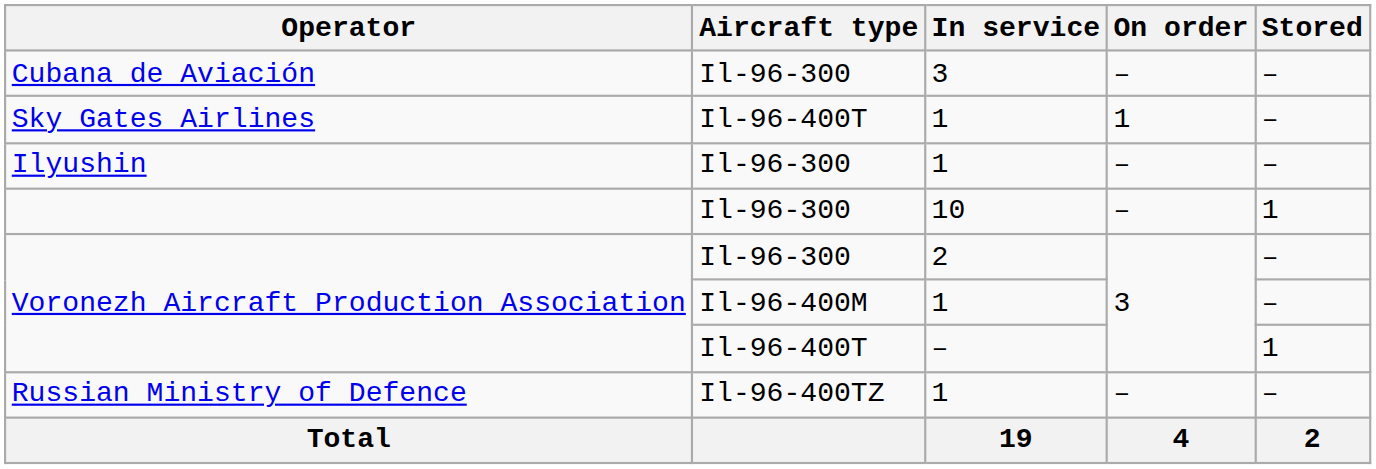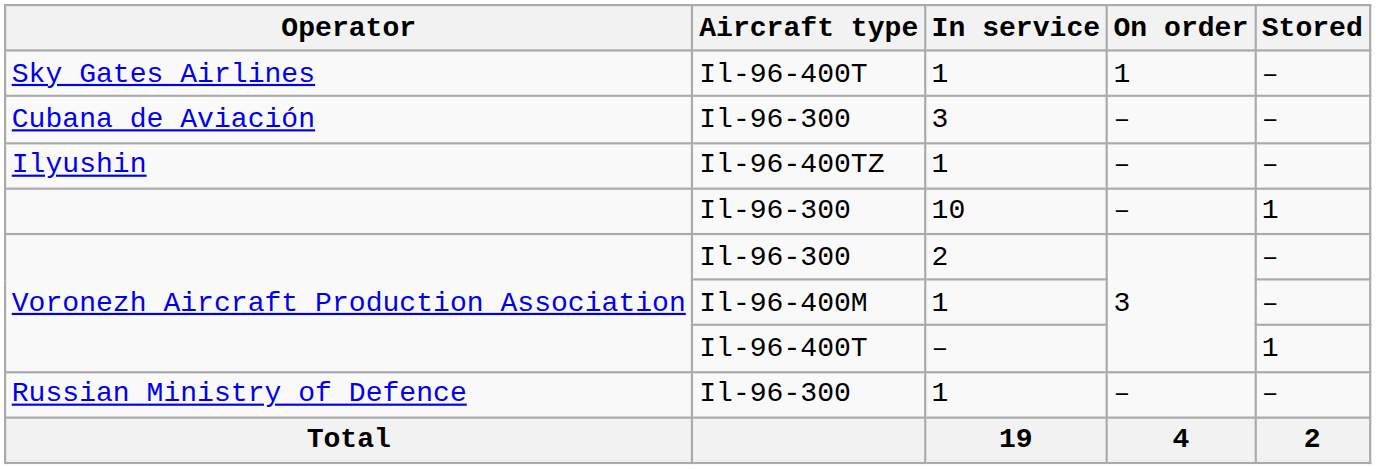rows swapped: Cubana de Aviación <-> Sky Gates Airlines
Ilyushin | Aircraft type: Il-96-300 -> Il-96-400TZ
Russian Ministry of Defence | Aircraft type: Il-96-400TZ -> Il-96-300
